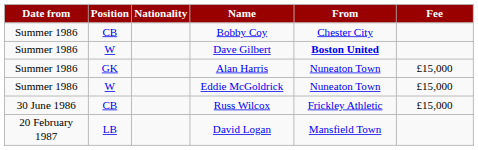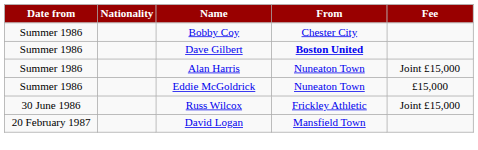- column: Position | CB | W | GK | W | CB | LB
Alan Harris | Fee: £15,000 -> Joint £15,000
Russ Wilcox | Fee: £15,000 -> Joint £15,000
